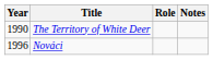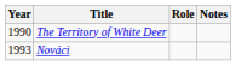Nováci | Year: 1996 -> 1993
